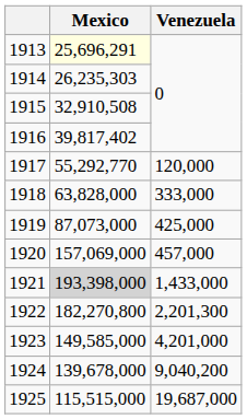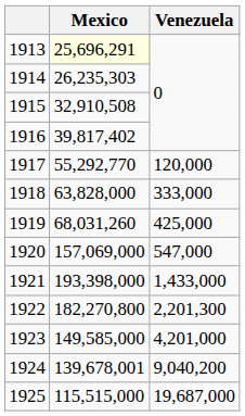1919 | Mexico: 87,073,000 -> 68,031,260
1920 | Venezuela: 457,000 -> 547,000
1921 | Mexico: lightgrey background -> no background
1924 | Mexico: 139,678,000 -> 139,678,001
